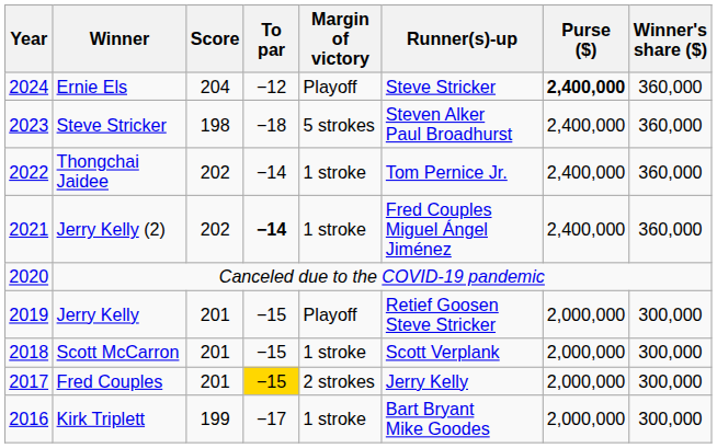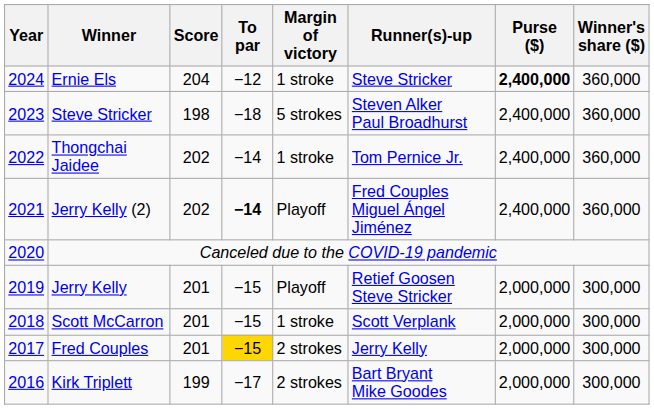Ernie Els | Margin of victory: Playoff -> 1 stroke
Jerry Kelly (2) | Margin of victory: 1 stroke -> Playoff
Kirk Triplett | Margin of victory: 1 stroke -> 2 strokes
